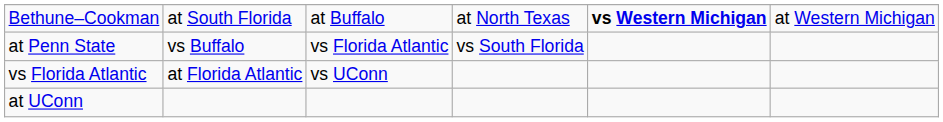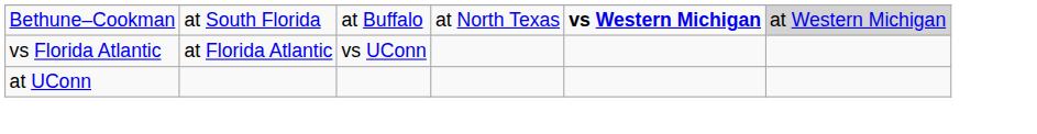Bethune–Cookman | column 6: no background -> lightgrey background
- row: at Penn State | vs Buffalo | vs Florida Atlantic | vs South Florida
